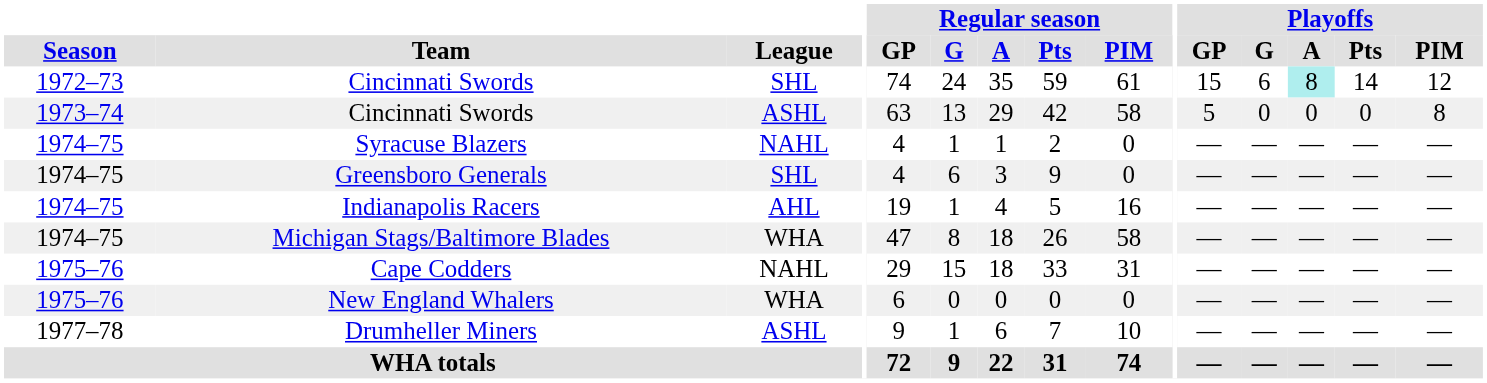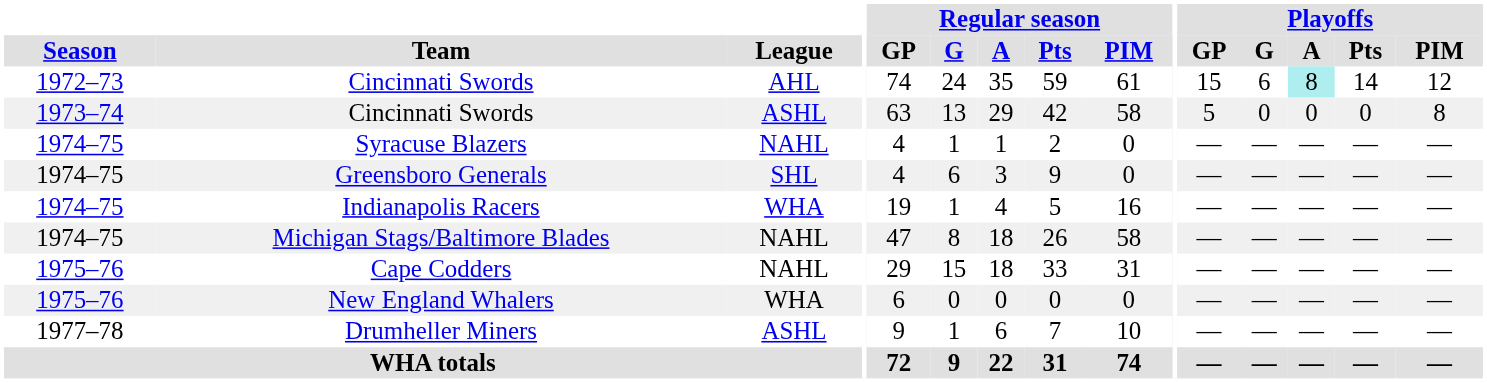1972–73 / Cincinnati Swords | League: SHL -> AHL
Indianapolis Racers | League: AHL -> WHA
Michigan Stags/Baltimore Blades | League: WHA -> NAHL
